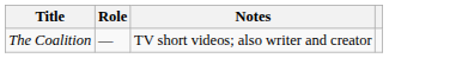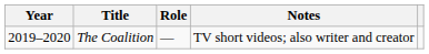+ column: Year | 2019–2020
